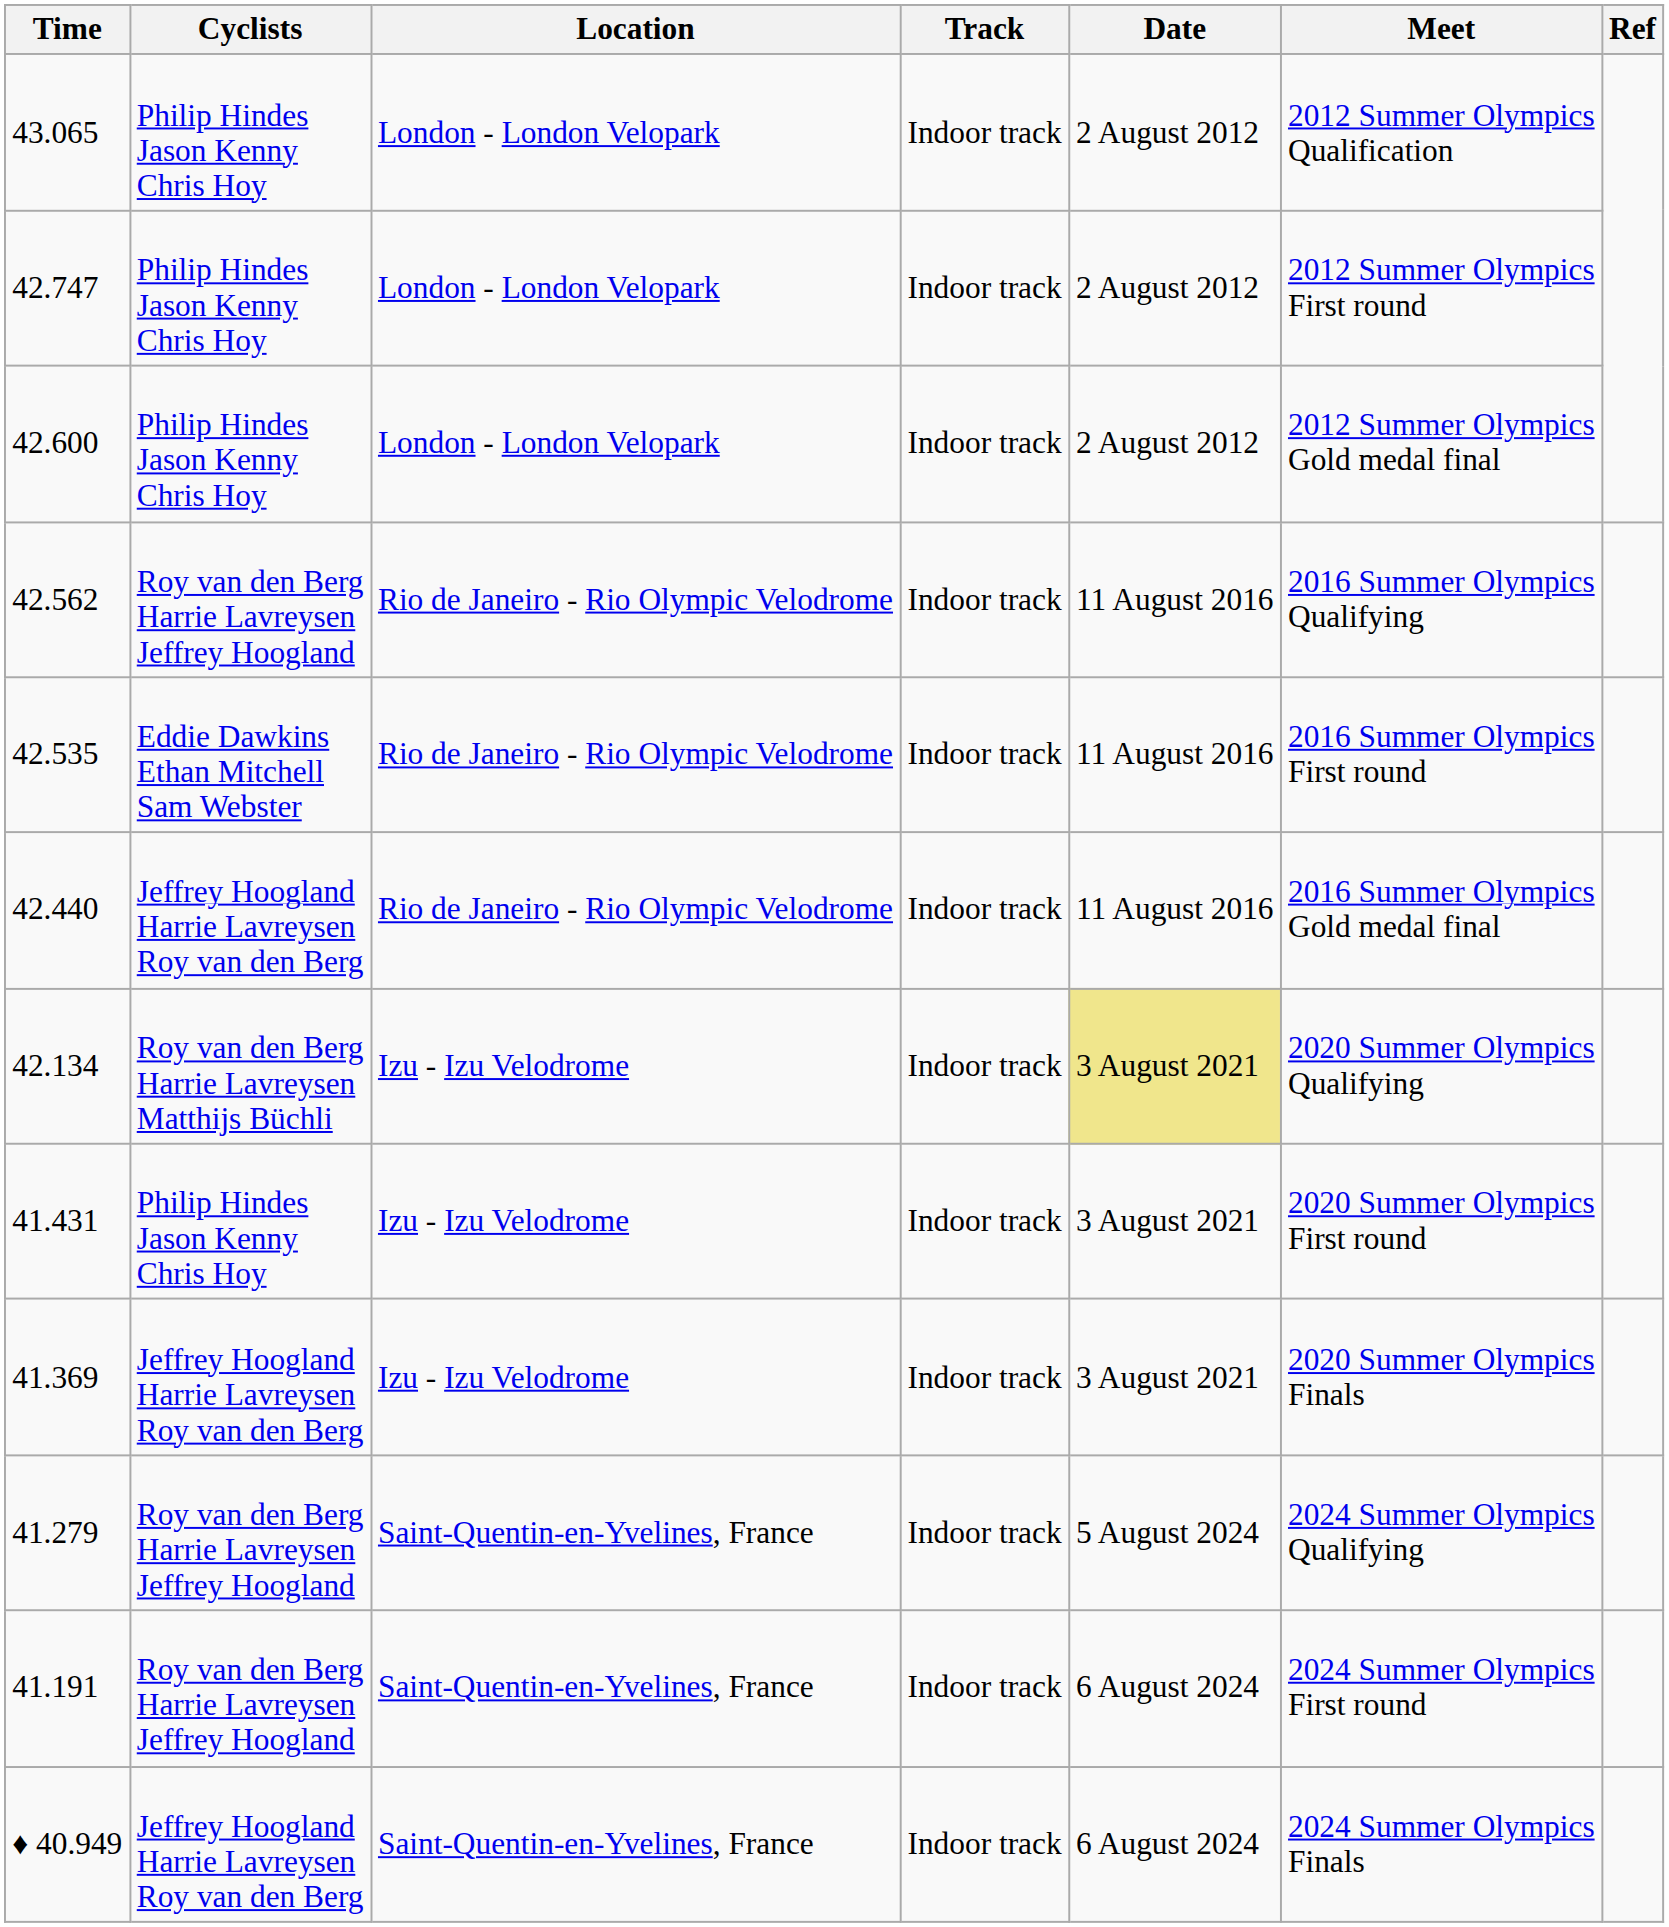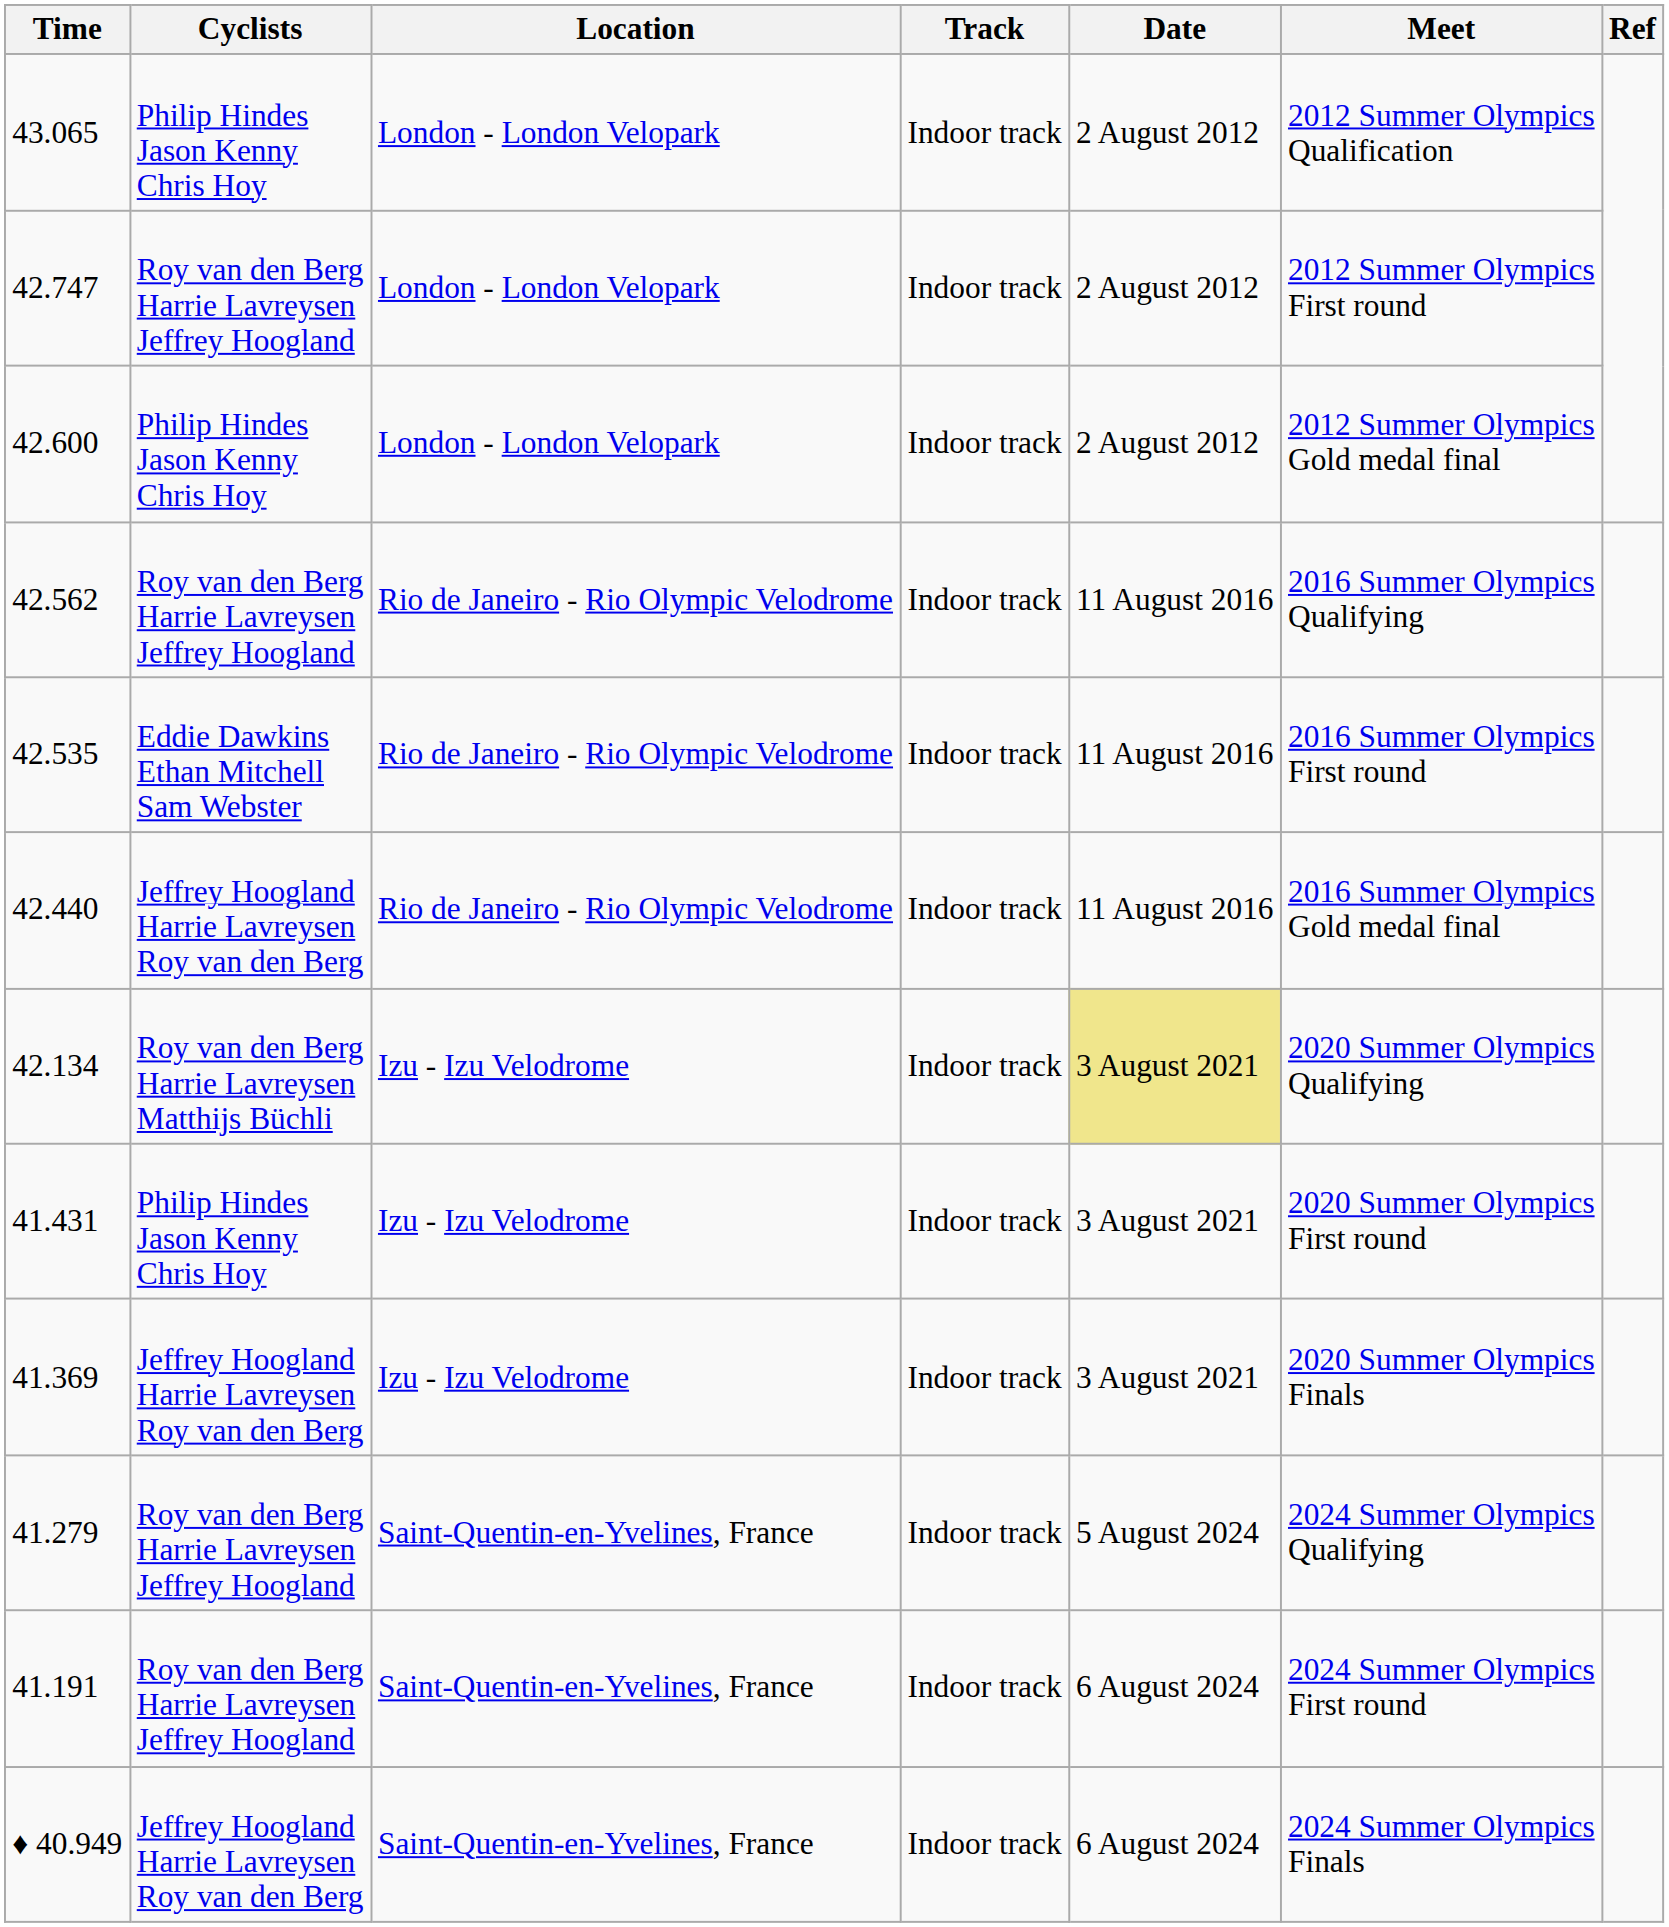42.747 | Cyclists: Philip Hindes Jason Kenny Chris Hoy -> Roy van den Berg Harrie Lavreysen Jeffrey Hoogland
